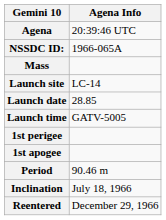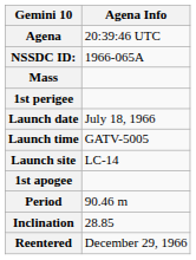rows swapped: Launch site <-> 1st perigee
Launch date | Agena Info: 28.85 -> July 18, 1966
Inclination | Agena Info: July 18, 1966 -> 28.85
